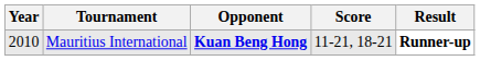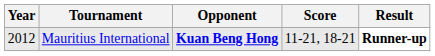Mauritius International | Year: 2010 -> 2012
